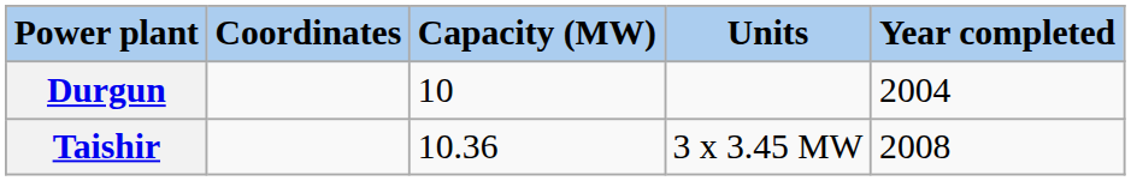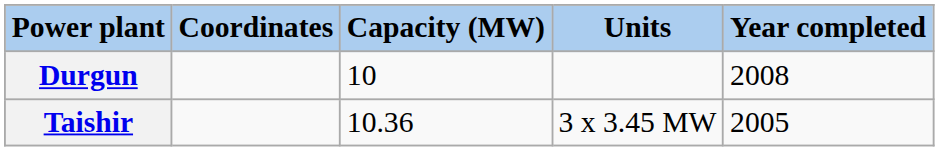Durgun | Year completed: 2004 -> 2008
Taishir | Year completed: 2008 -> 2005
